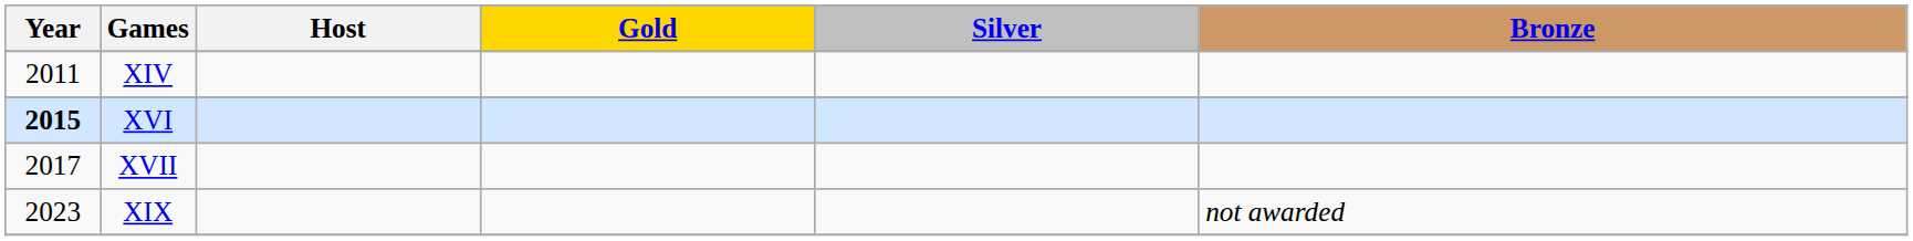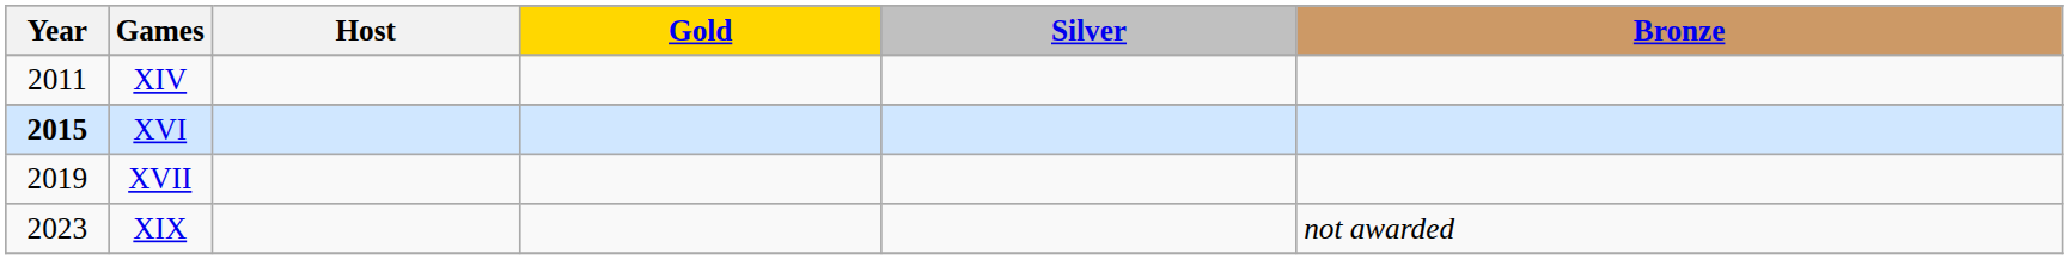XVII | Year: 2017 -> 2019
